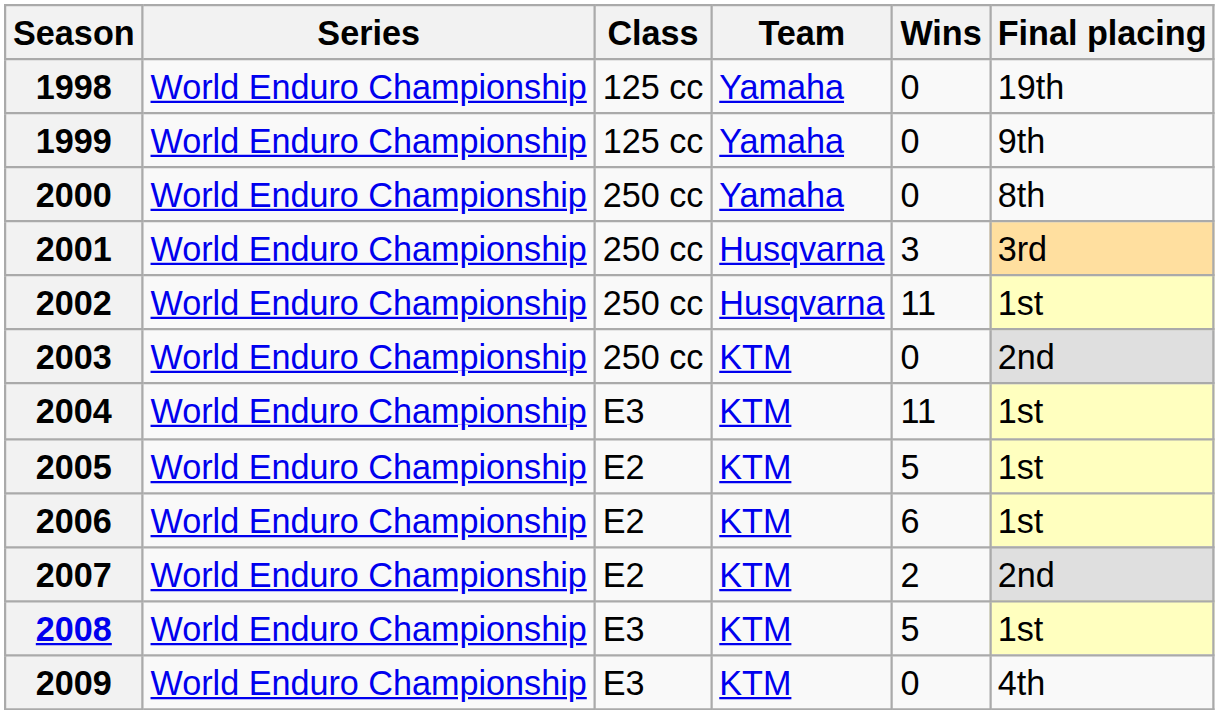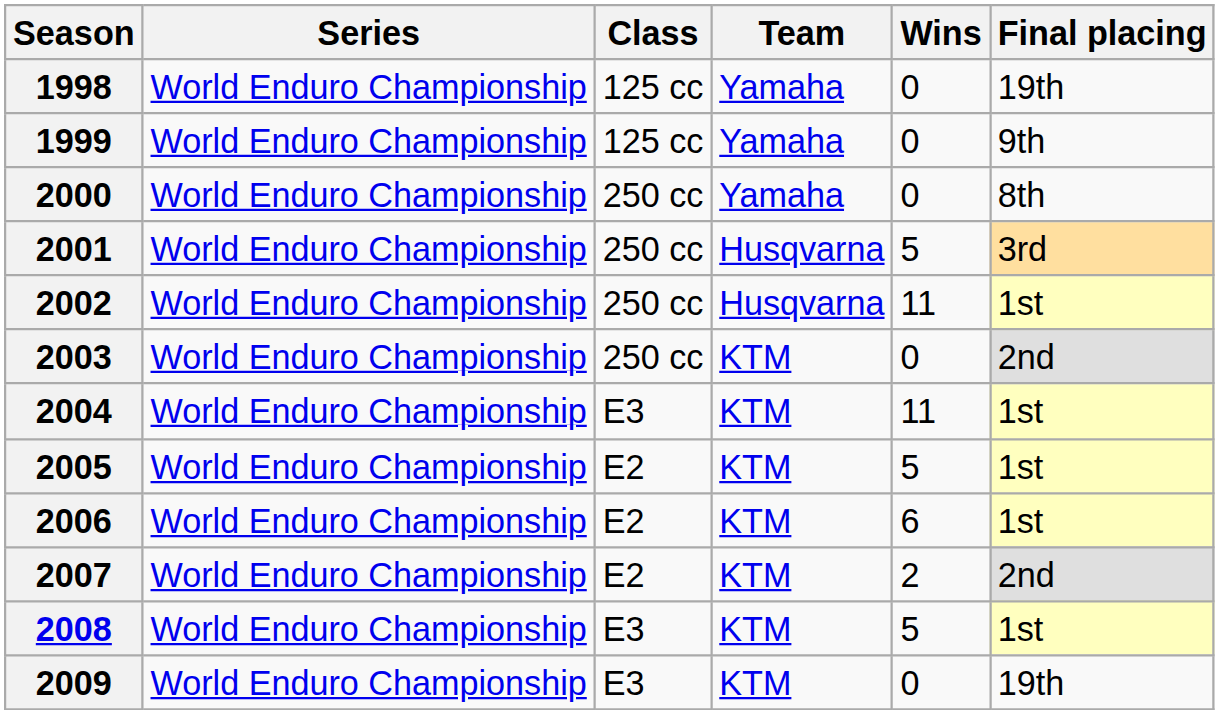2001 | Wins: 3 -> 5
2009 | Final placing: 4th -> 19th
